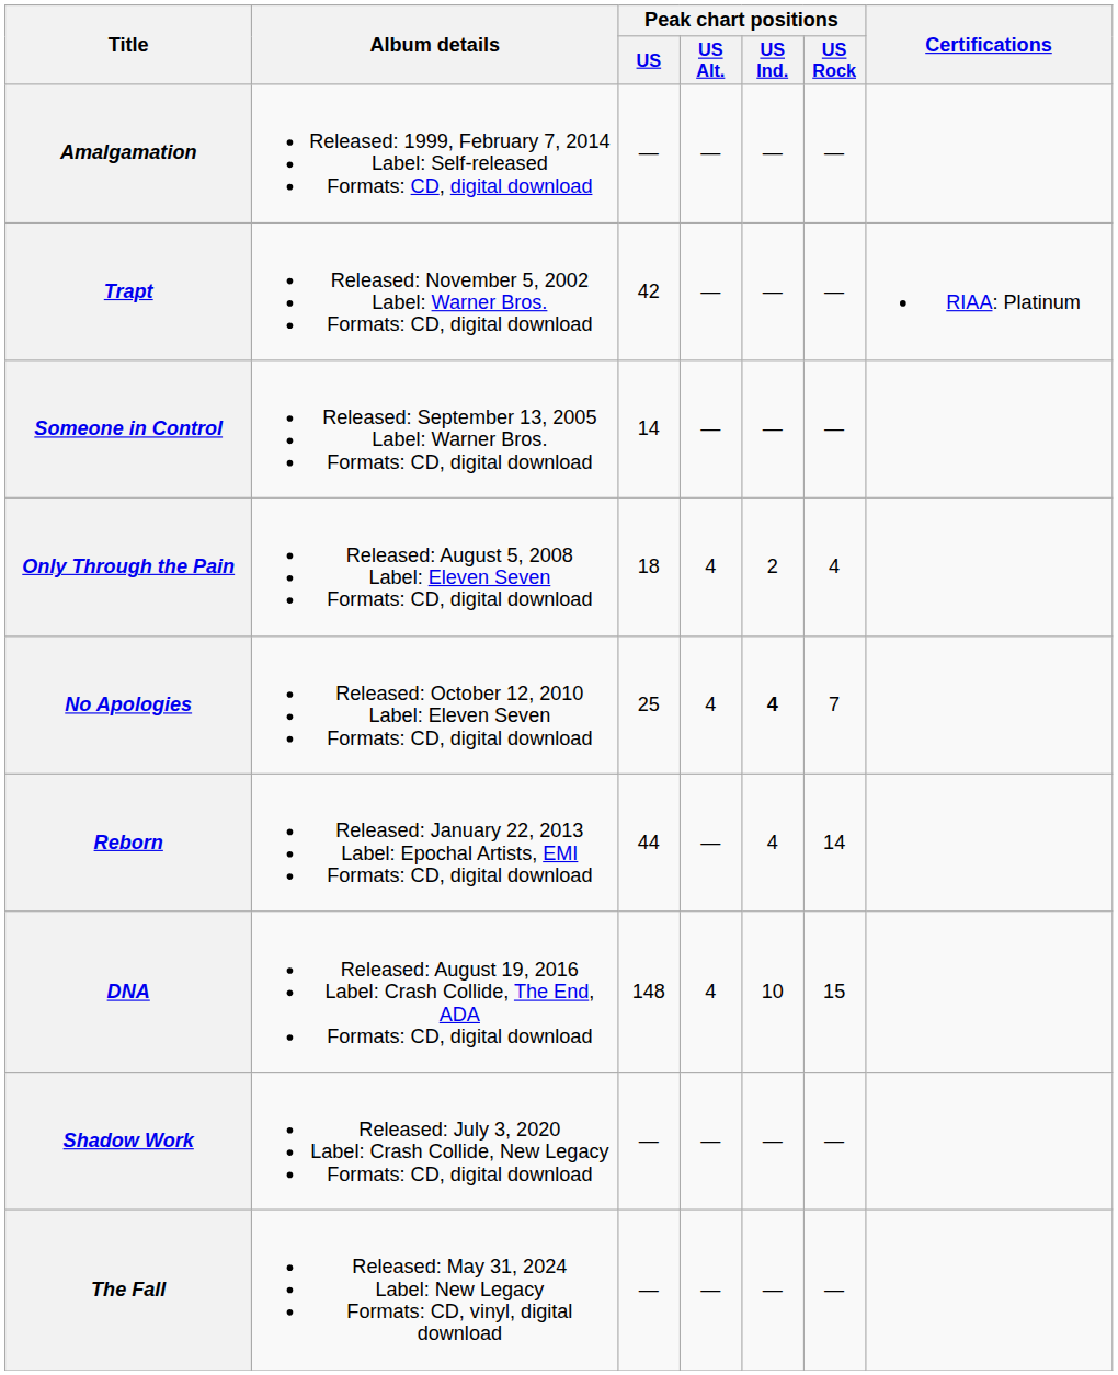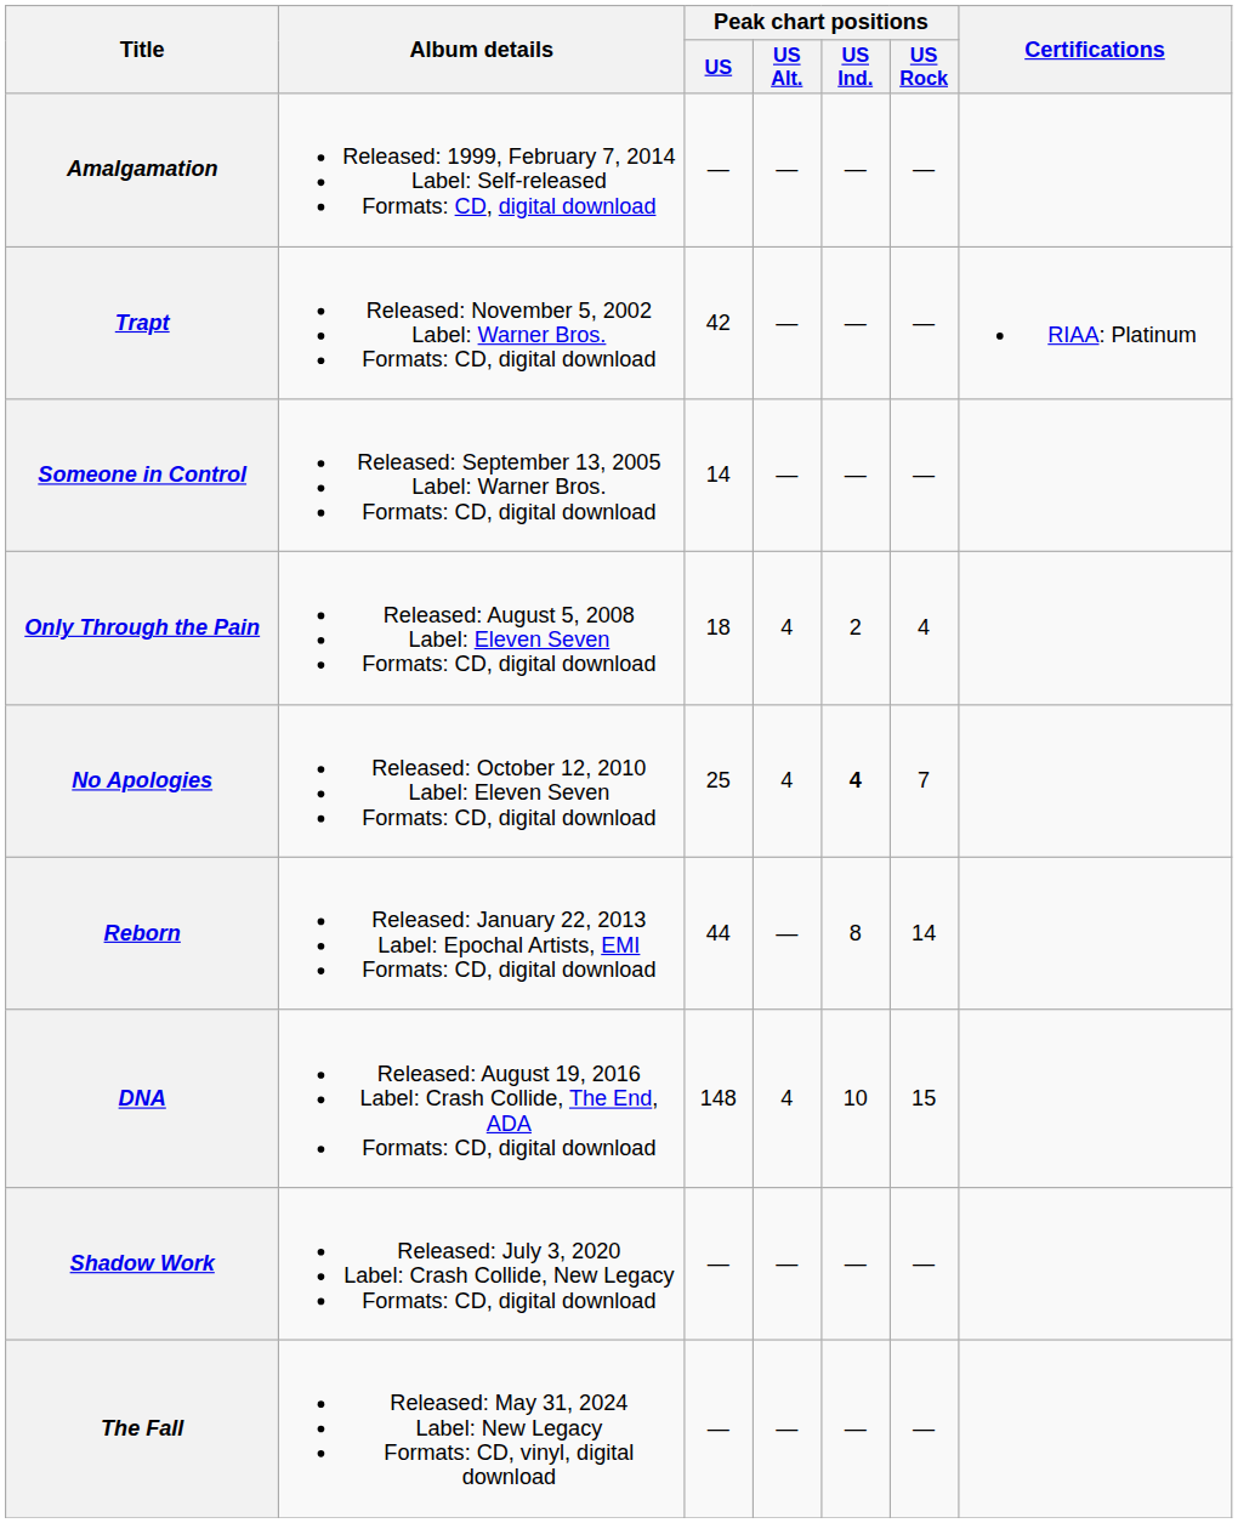Reborn | Peak chart positions / US Ind.: 4 -> 8
